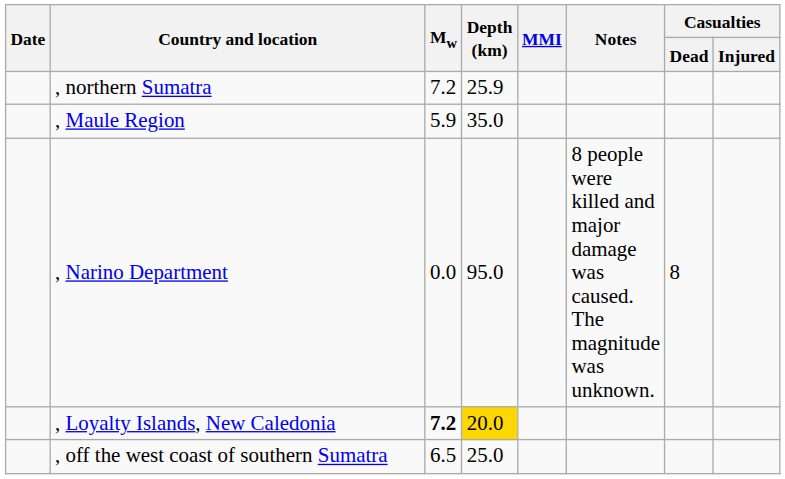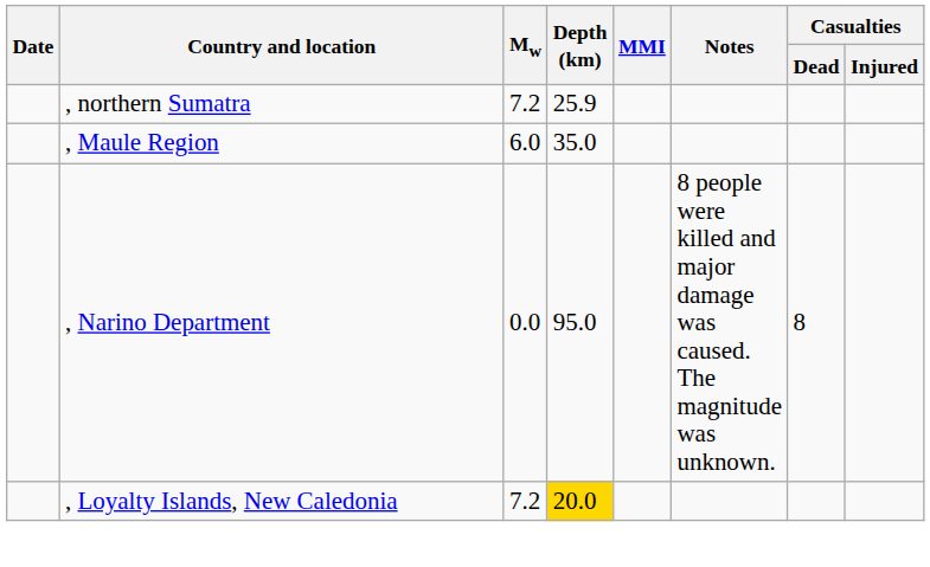, Maule Region | Mw: 5.9 -> 6.0
, Loyalty Islands, New Caledonia | Mw: bold -> normal
- row: , off the west coast of southern Sumatra | 6.5 | 25.0
